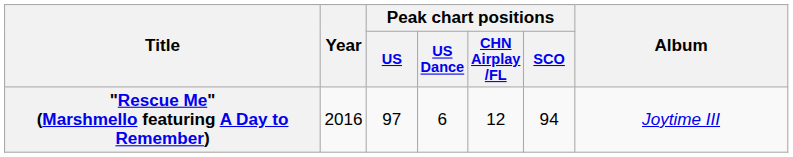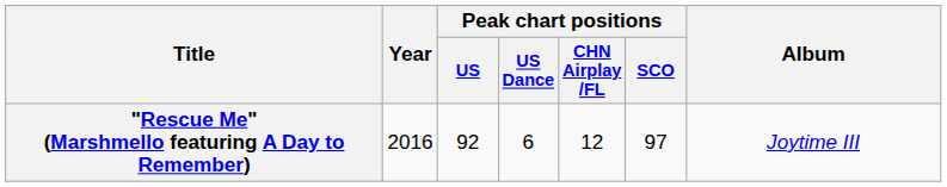"Rescue Me" (Marshmello featuring A Day to Remember) | Peak chart positions / US: 97 -> 92
"Rescue Me" (Marshmello featuring A Day to Remember) | Peak chart positions / SCO: 94 -> 97
